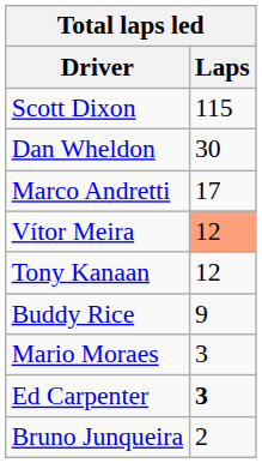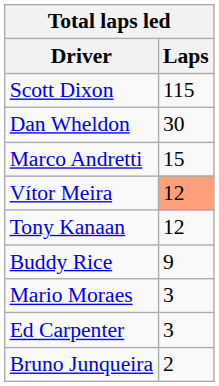Marco Andretti | Laps: 17 -> 15
Ed Carpenter | Laps: bold -> normal
